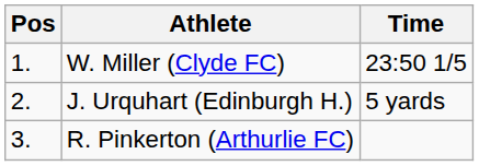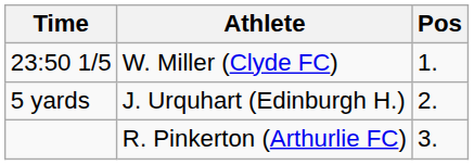columns swapped: Pos <-> Time
